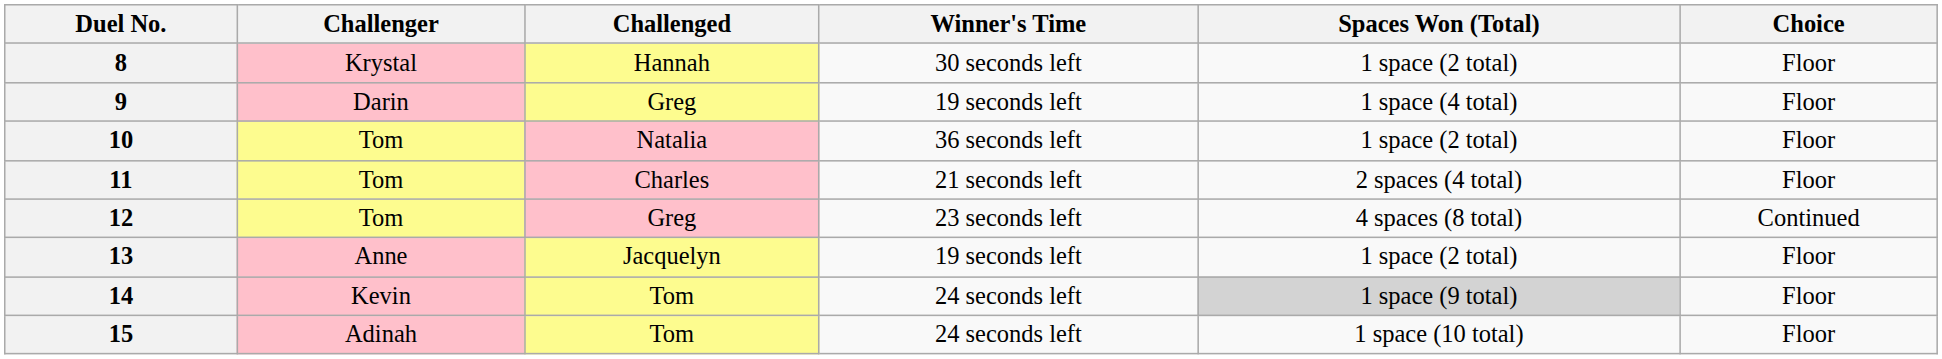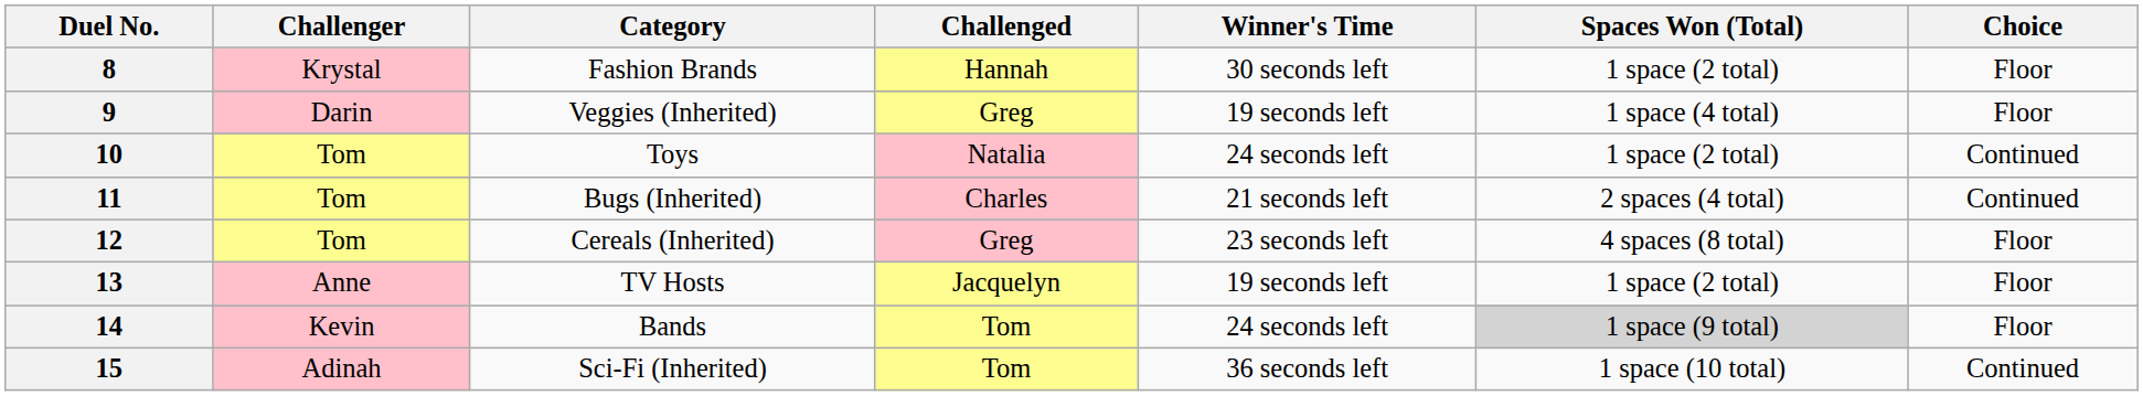+ column: Category | Fashion Brands | Veggies (Inherited) | Toys | Bugs (Inherited) | Cereals (Inherited) | TV Hosts | Bands | Sci-Fi (Inherited)
10 | Winner's Time: 36 seconds left -> 24 seconds left
10 | Choice: Floor -> Continued
11 | Choice: Floor -> Continued
12 | Choice: Continued -> Floor
15 | Winner's Time: 24 seconds left -> 36 seconds left
15 | Choice: Floor -> Continued
